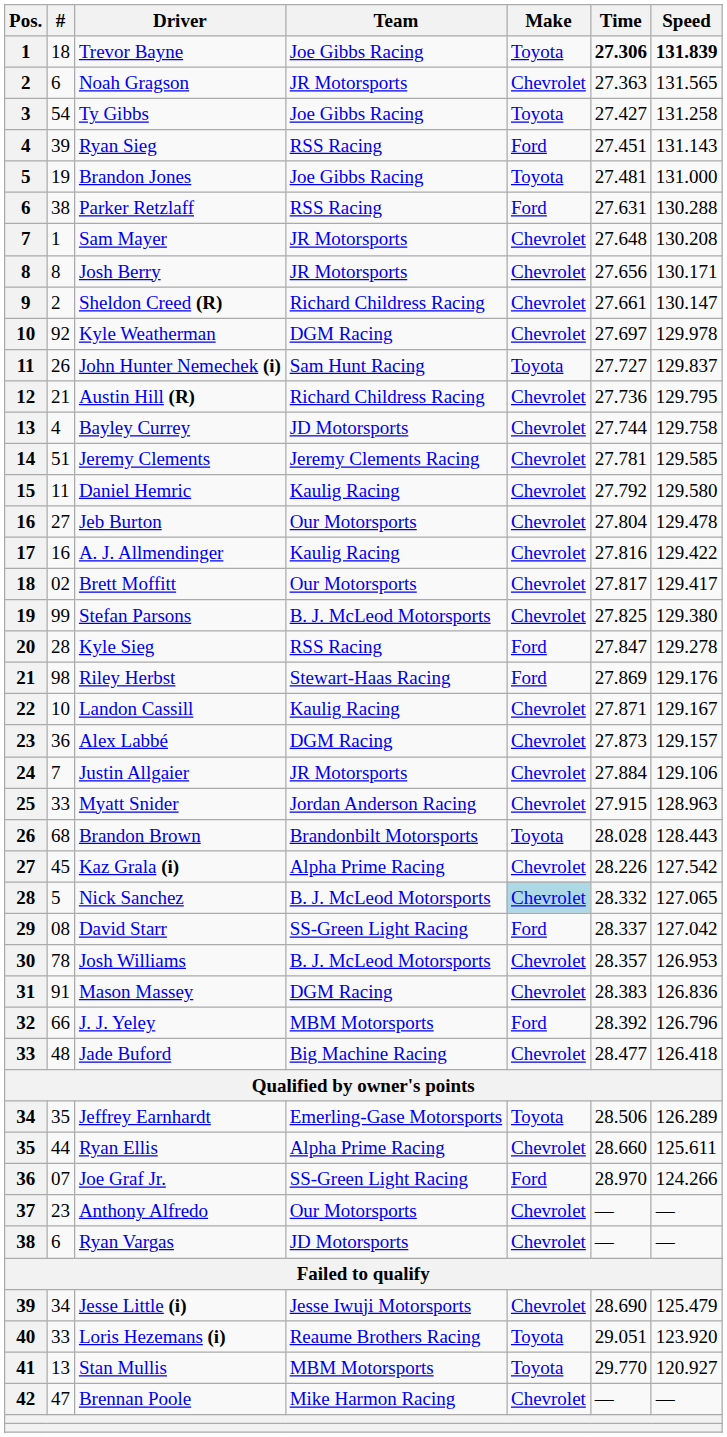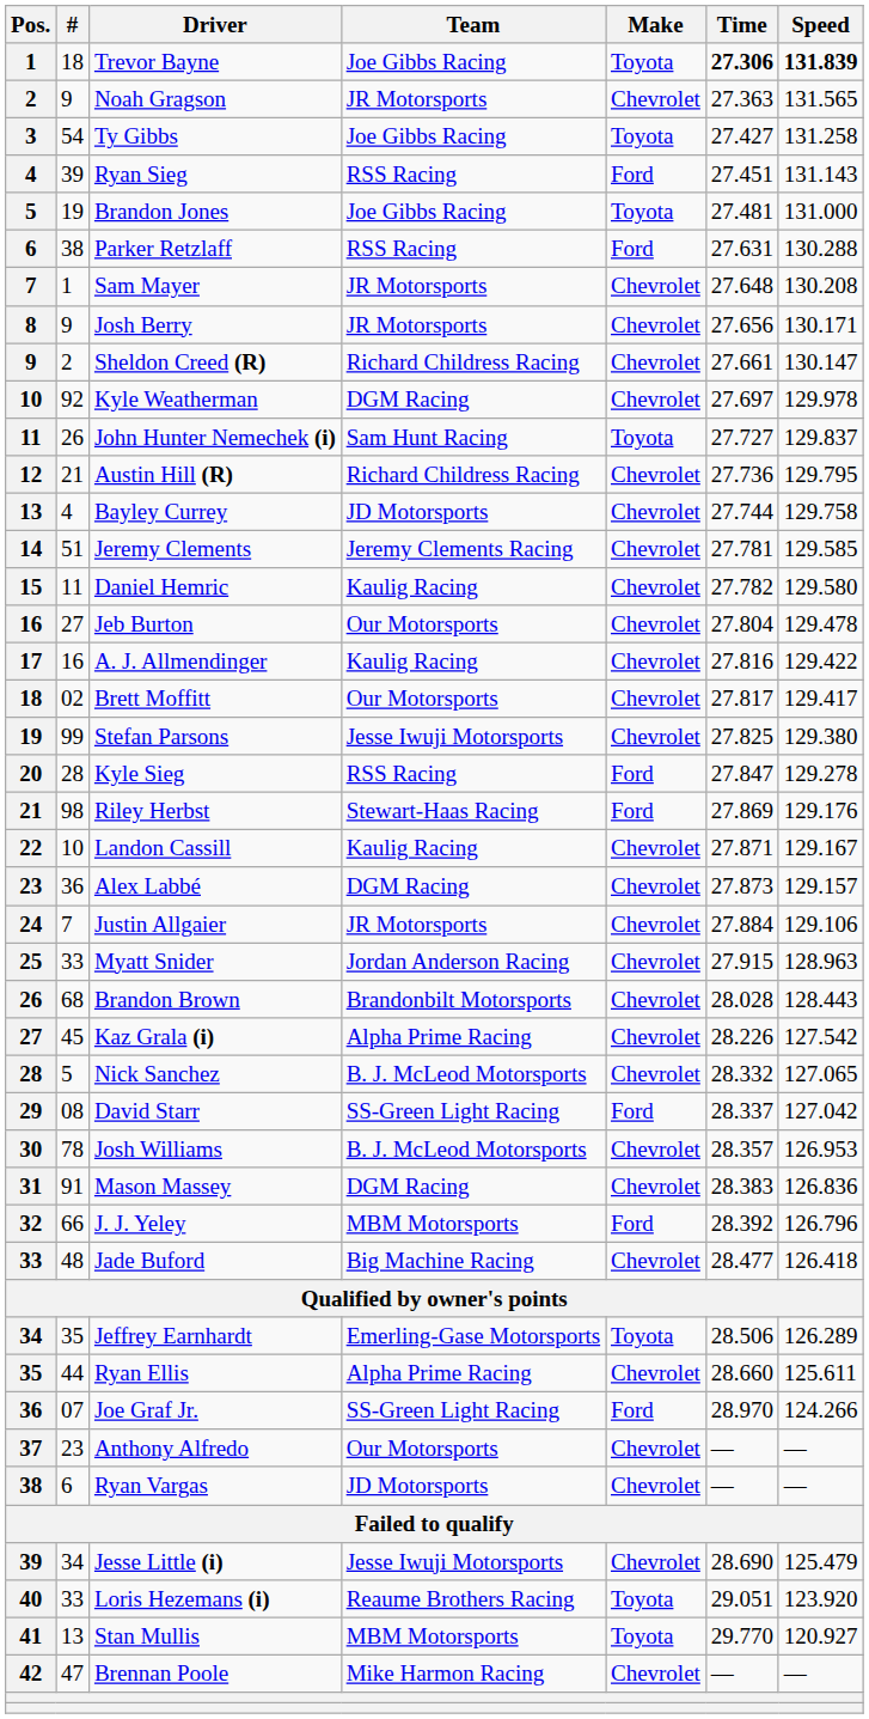Noah Gragson | #: 6 -> 9
Josh Berry | #: 8 -> 9
Daniel Hemric | Time: 27.792 -> 27.782
Stefan Parsons | Team: B. J. McLeod Motorsports -> Jesse Iwuji Motorsports
Brandon Brown | Make: Toyota -> Chevrolet
Nick Sanchez | Make: lightblue background -> no background
